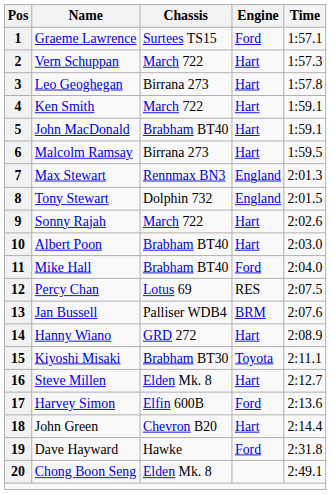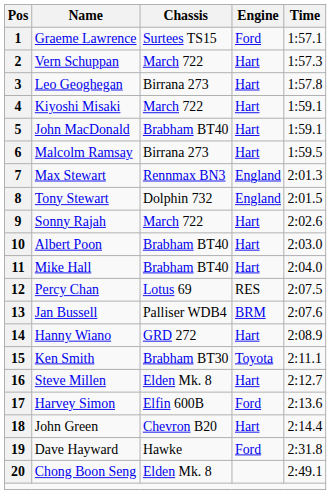4 | Name: Ken Smith -> Kiyoshi Misaki
11 | Engine: Ford -> Hart
15 | Name: Kiyoshi Misaki -> Ken Smith
